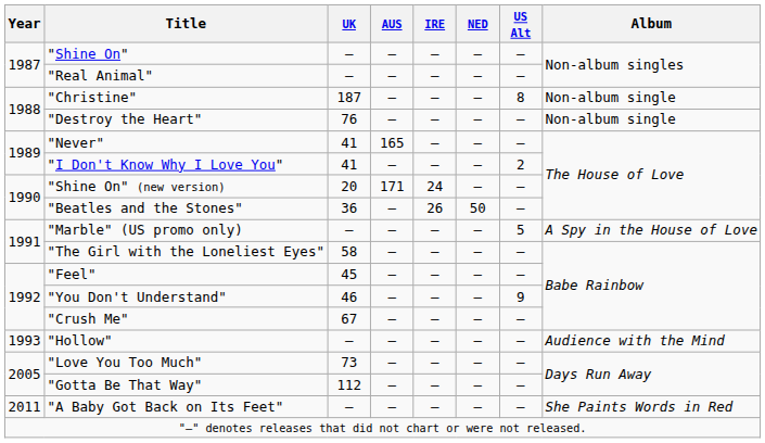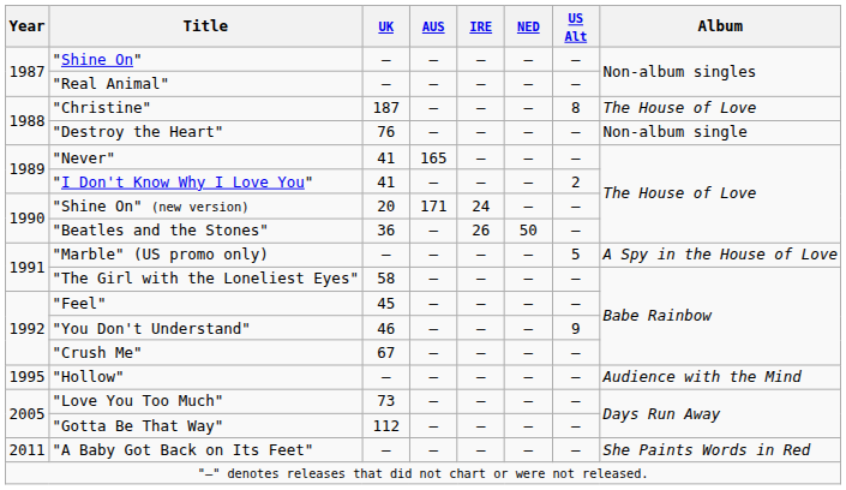"Christine" | Album: Non-album single -> The House of Love
"Hollow" | Year: 1993 -> 1995
